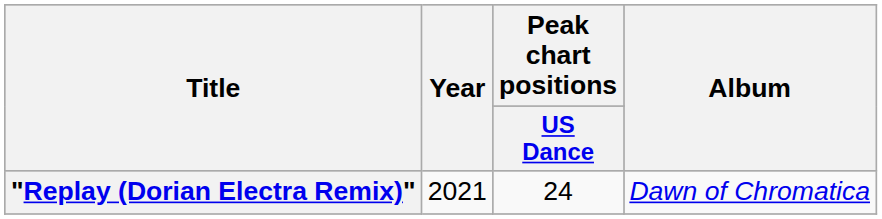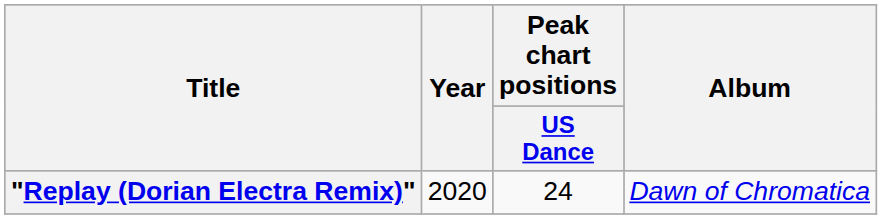"Replay (Dorian Electra Remix)" | Year: 2021 -> 2020
